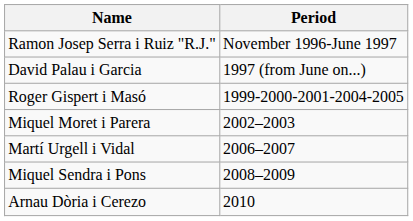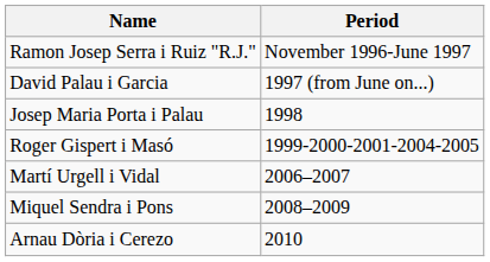+ row: Josep Maria Porta i Palau | 1998
- row: Miquel Moret i Parera | 2002–2003
